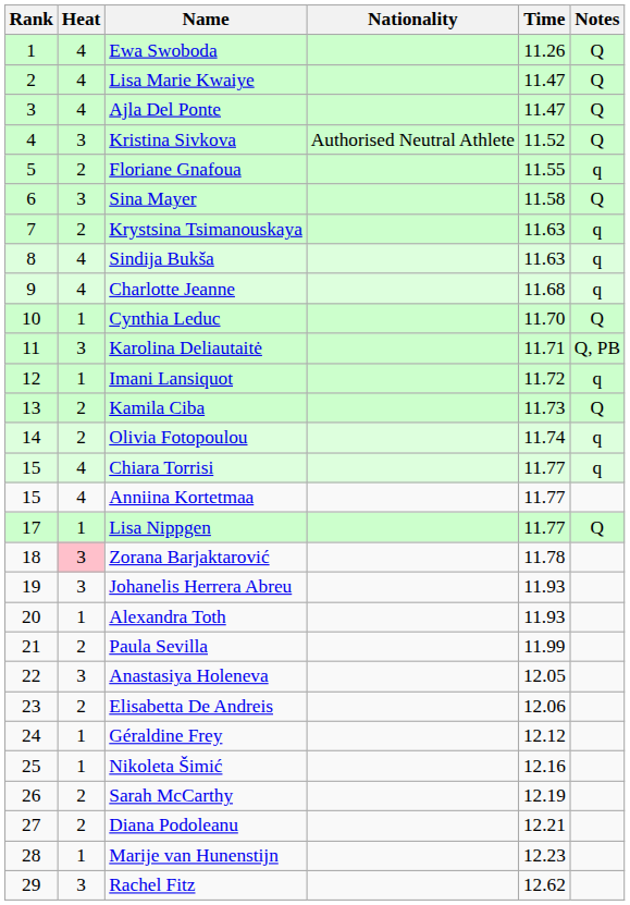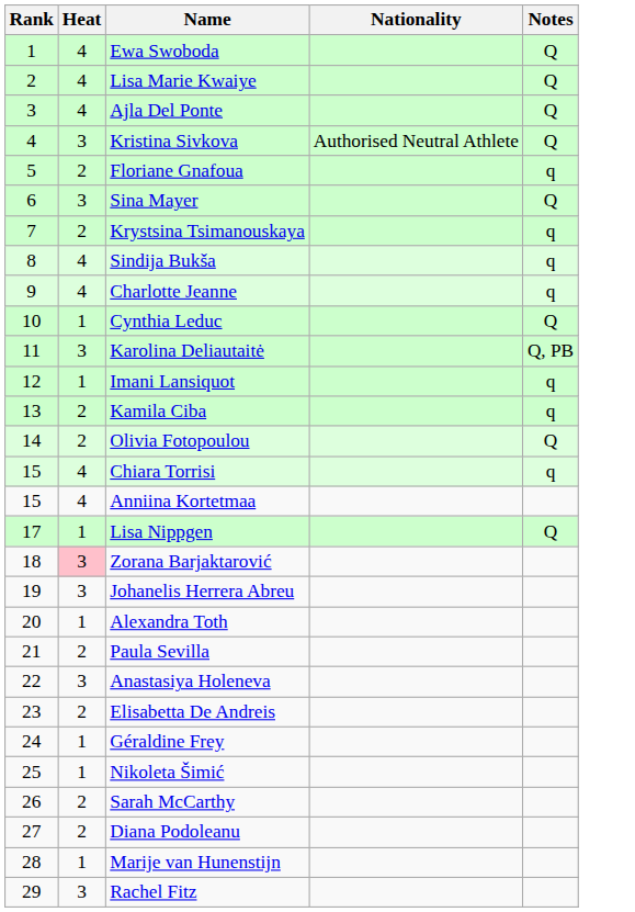- column: Time | 11.26 | 11.47 | 11.47 | 11.52 | 11.55 | 11.58 | 11.63 | 11.63 | 11.68 | 11.70 | 11.71 | 11.72 | 11.73 | 11.74 | 11.77 | 11.77 | 11.77 | 11.78 | 11.93 | 11.93 | 11.99 | 12.05 | 12.06 | 12.12 | 12.16 | 12.19 | 12.21 | 12.23 | 12.62
Kamila Ciba | Notes: Q -> q
Olivia Fotopoulou | Notes: q -> Q
